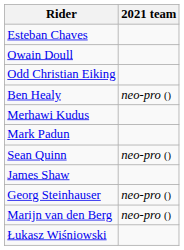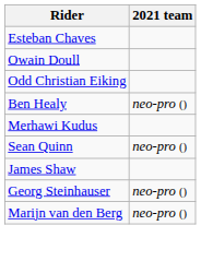- row: Mark Padun
- row: Łukasz Wiśniowski
